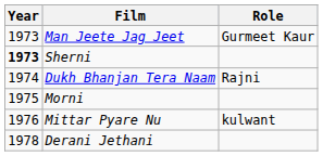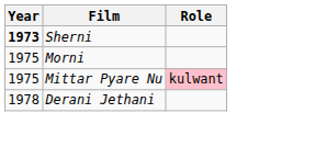- row: 1973 | Man Jeete Jag Jeet | Gurmeet Kaur
- row: 1974 | Dukh Bhanjan Tera Naam | Rajni
Mittar Pyare Nu | Year: 1976 -> 1975
Mittar Pyare Nu | Role: no background -> pink background
